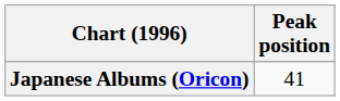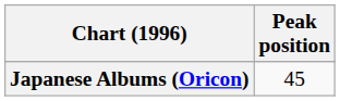Japanese Albums (Oricon) | Peak position: 41 -> 45
